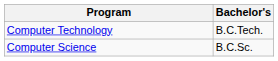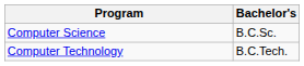rows swapped: Computer Science <-> Computer Technology
